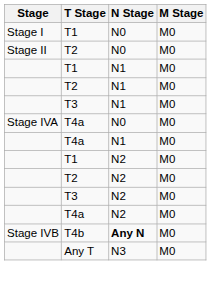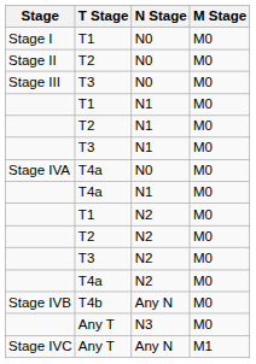+ row: Stage III | T3 | N0 | M0
Stage IVB | N Stage: bold -> normal
+ row: Stage IVC | Any T | Any N | M1
